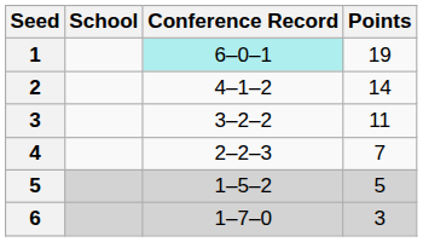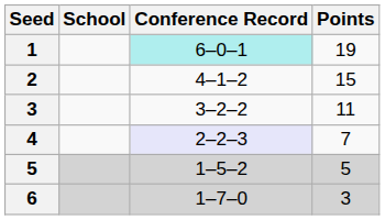2 | Points: 14 -> 15
4 | Conference Record: no background -> lavender background
